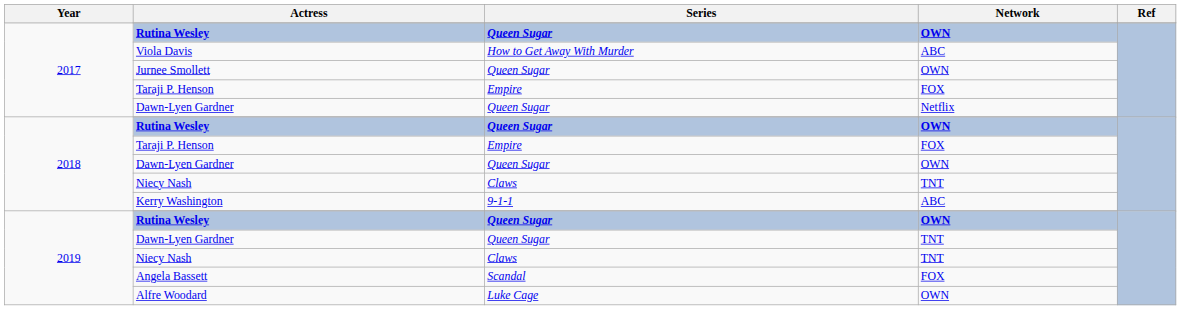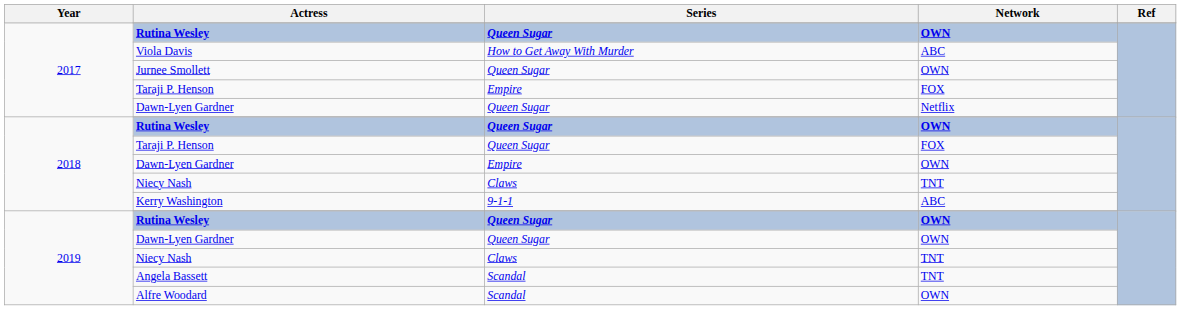2018 / Taraji P. Henson | Series: Empire -> Queen Sugar
2018 / Dawn-Lyen Gardner | Series: Queen Sugar -> Empire
2019 / Dawn-Lyen Gardner | Network: TNT -> OWN
Angela Bassett | Network: FOX -> TNT
Alfre Woodard | Series: Luke Cage -> Scandal
